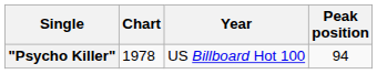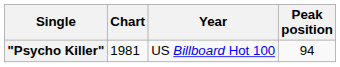"Psycho Killer" | Chart: 1978 -> 1981
